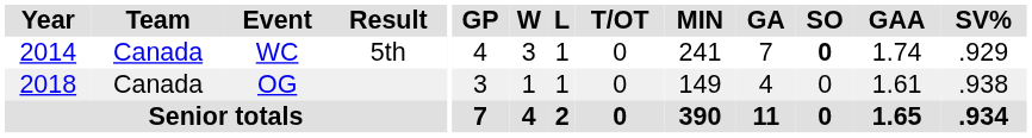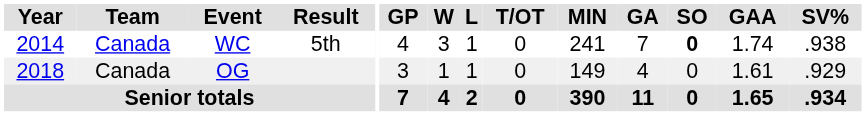WC | SV%: .929 -> .938
OG | SV%: .938 -> .929
